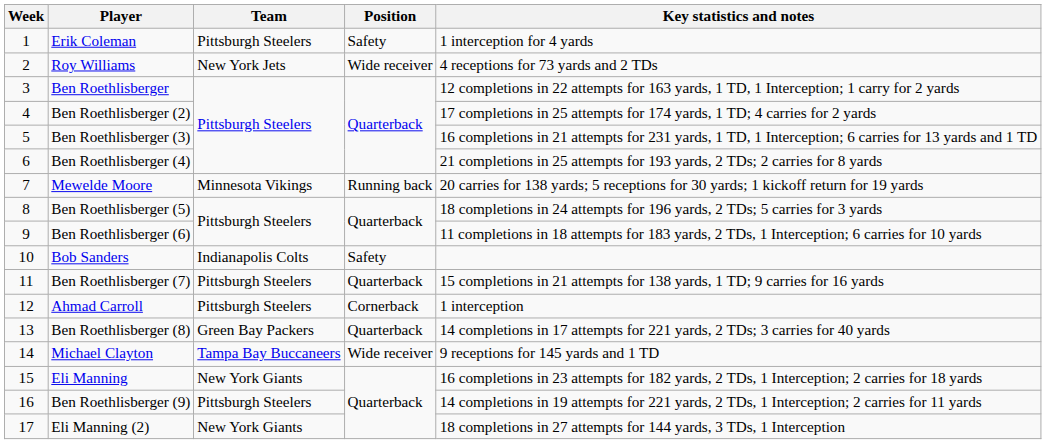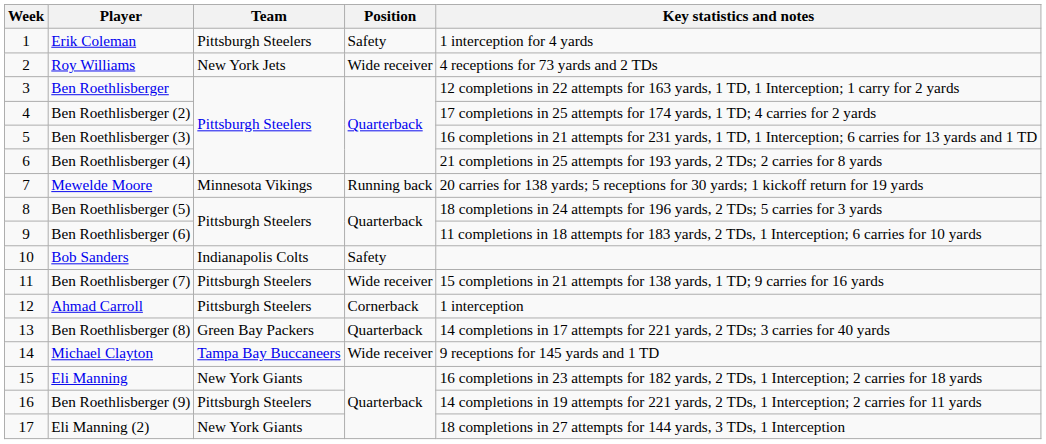Ben Roethlisberger (7) | Position: Quarterback -> Wide receiver
